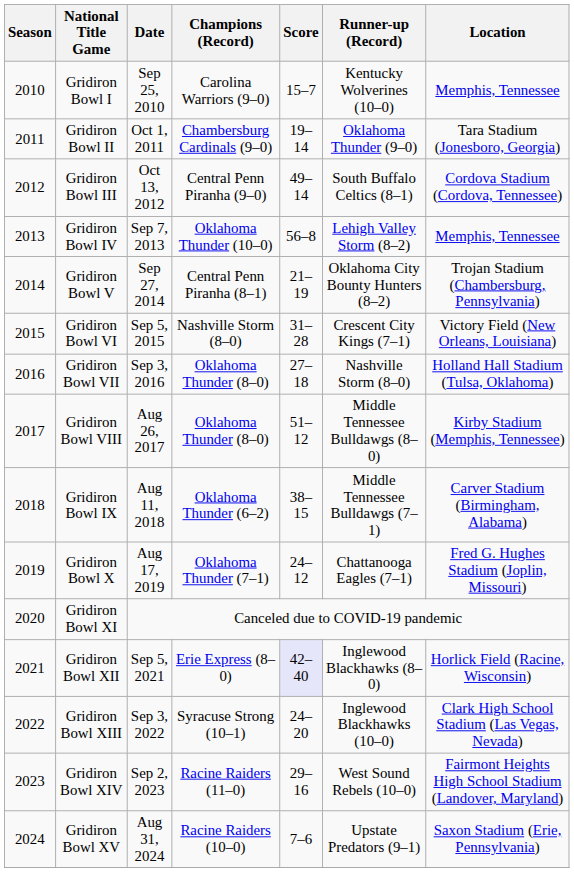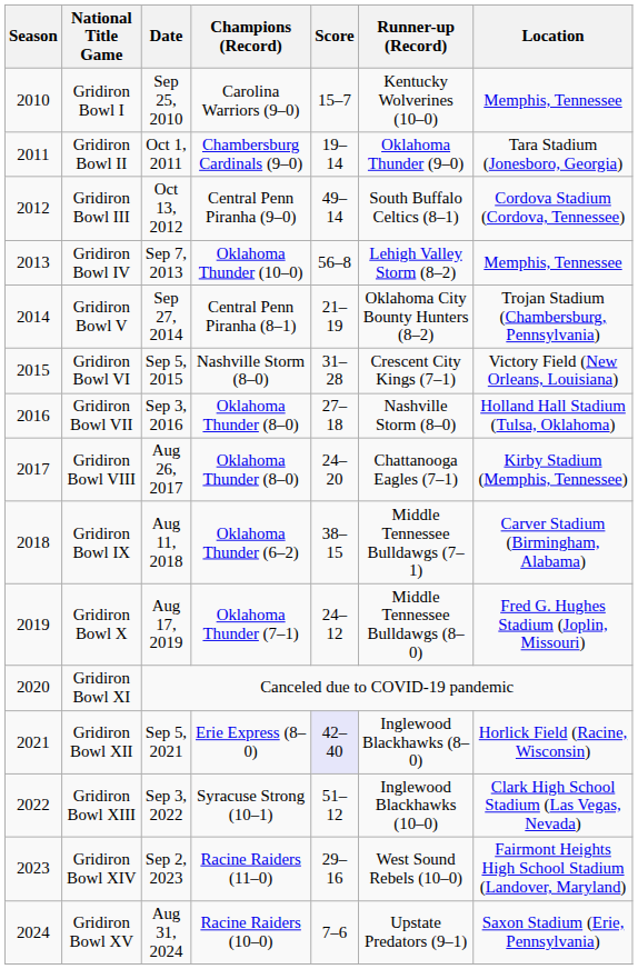Gridiron Bowl VIII | Score: 51–12 -> 24–20
Gridiron Bowl VIII | Runner-up (Record): Middle Tennessee Bulldawgs (8–0) -> Chattanooga Eagles (7–1)
Gridiron Bowl X | Runner-up (Record): Chattanooga Eagles (7–1) -> Middle Tennessee Bulldawgs (8–0)
Gridiron Bowl XIII | Score: 24–20 -> 51–12
